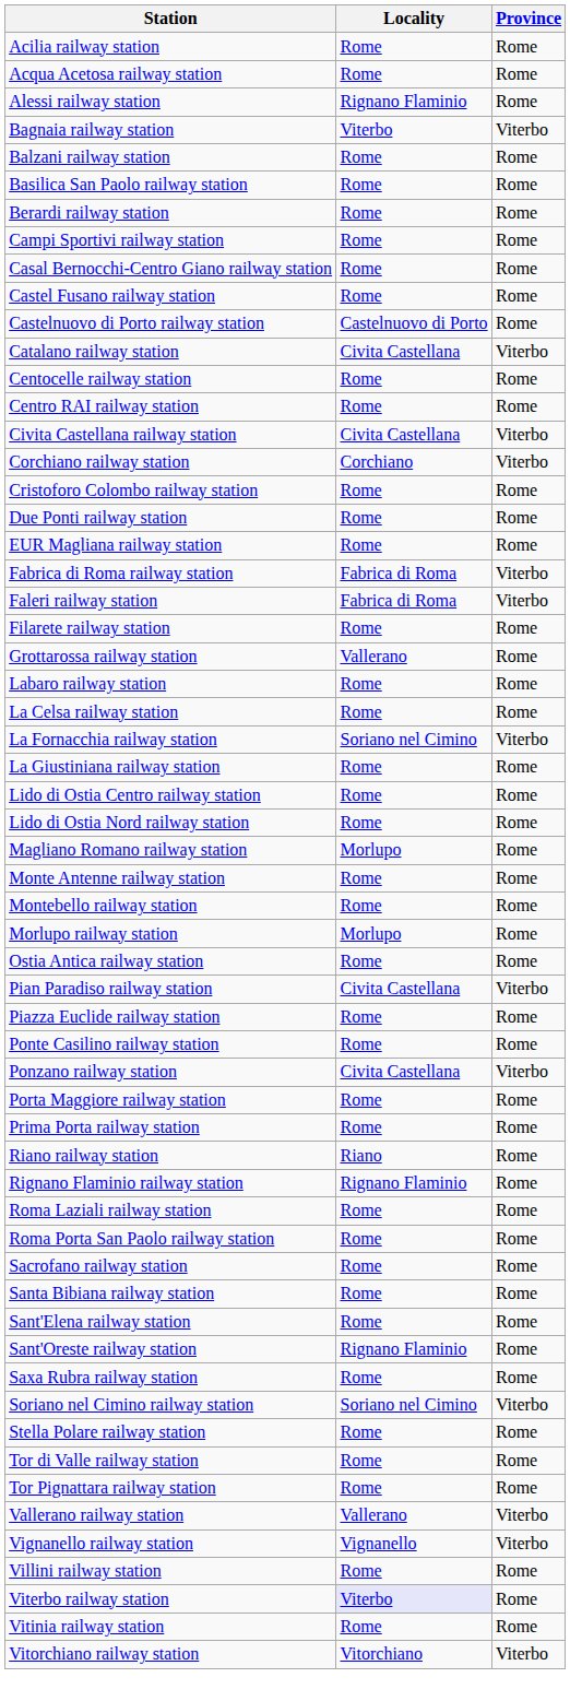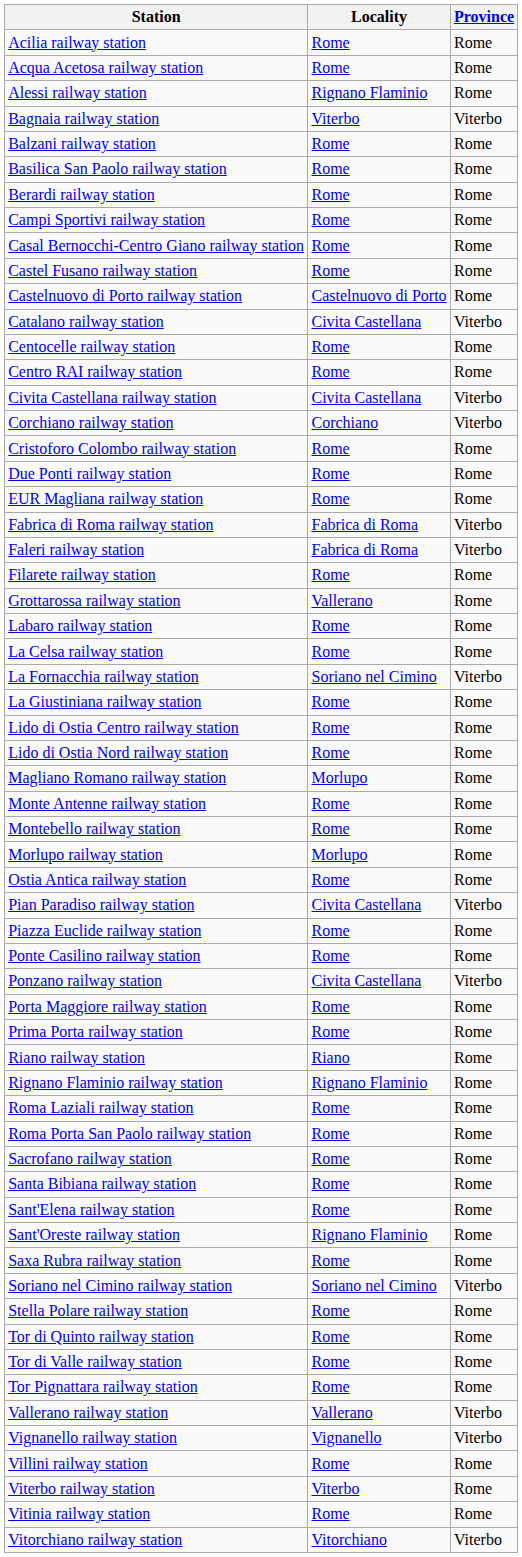+ row: Tor di Quinto railway station | Rome | Rome
Viterbo railway station | Locality: lavender background -> no background
